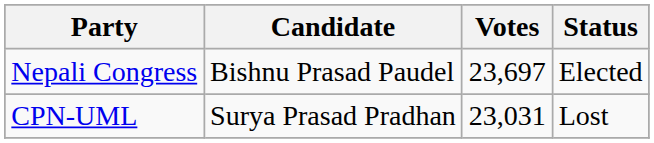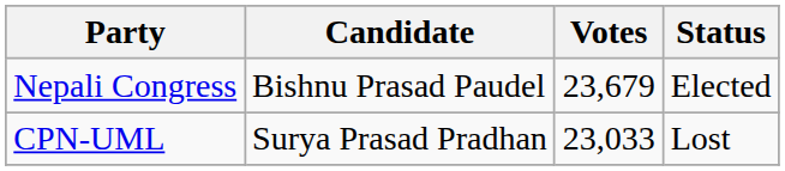Nepali Congress | Votes: 23,697 -> 23,679
CPN-UML | Votes: 23,031 -> 23,033
